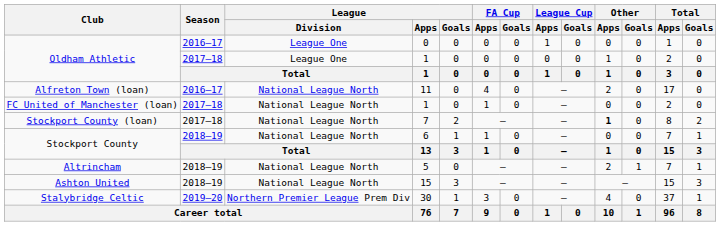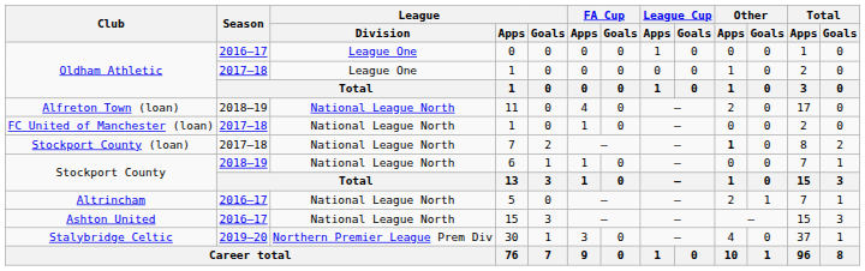Alfreton Town (loan) | Season: 2016–17 -> 2018–19
Altrincham | Season: 2018–19 -> 2016–17
Ashton United | Season: 2018–19 -> 2016–17
